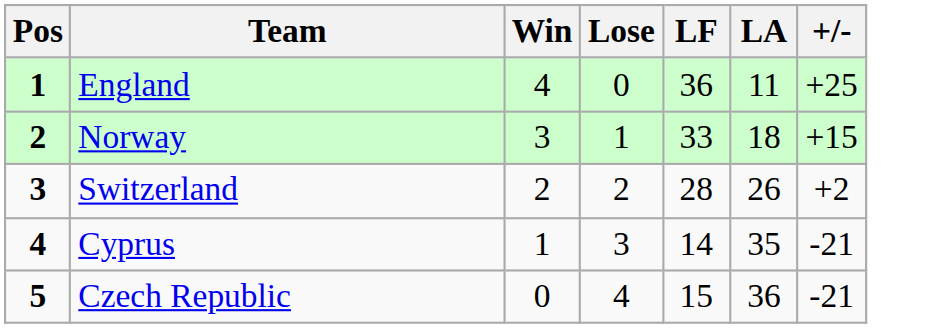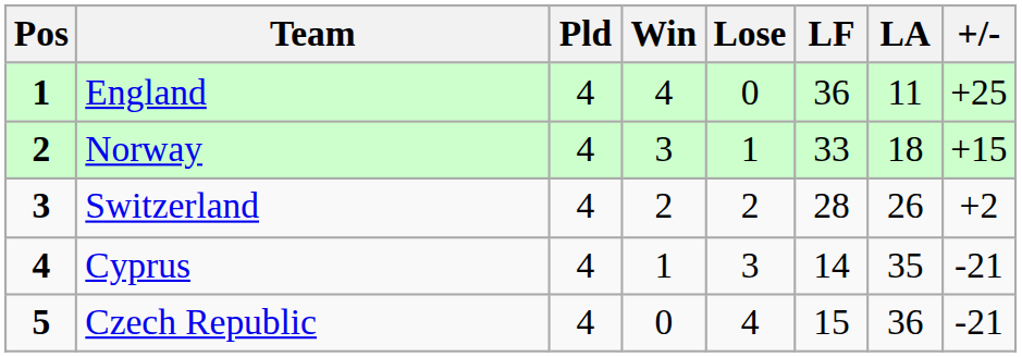+ column: Pld | 4 | 4 | 4 | 4 | 4
